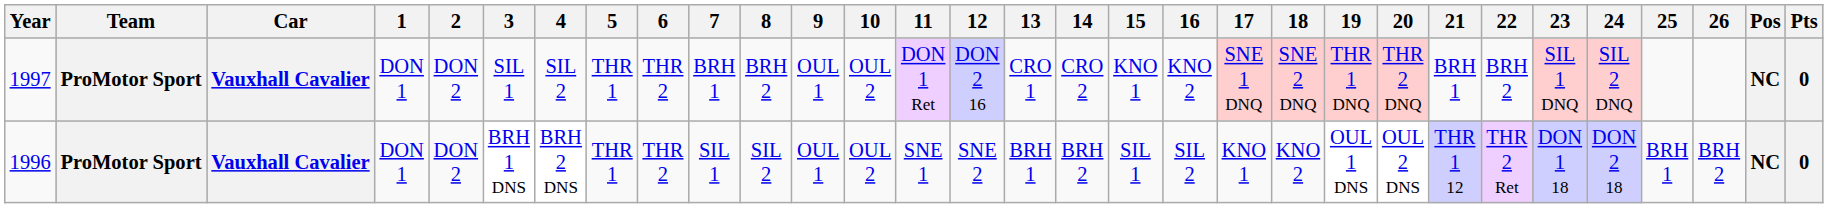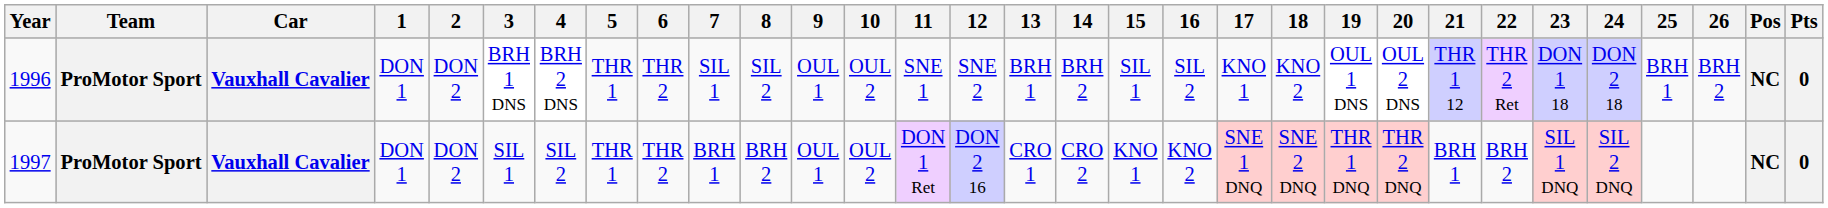rows swapped: 1996 <-> 1997
